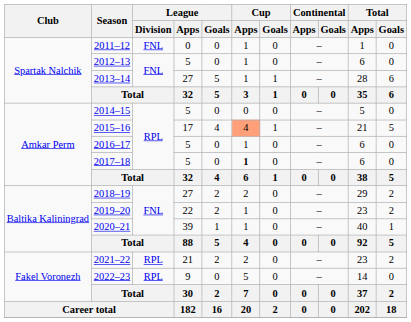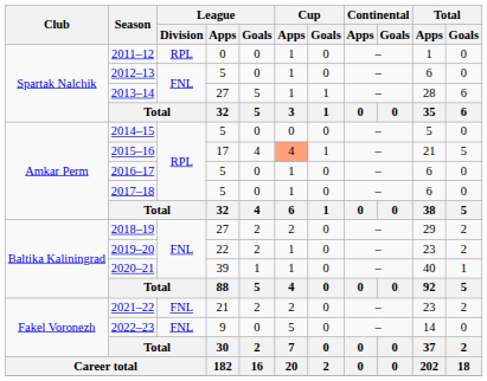2011–12 | League / Division: FNL -> RPL
2017–18 | Cup / Apps: bold -> normal
2021–22 | League / Division: RPL -> FNL
2022–23 | League / Division: RPL -> FNL
